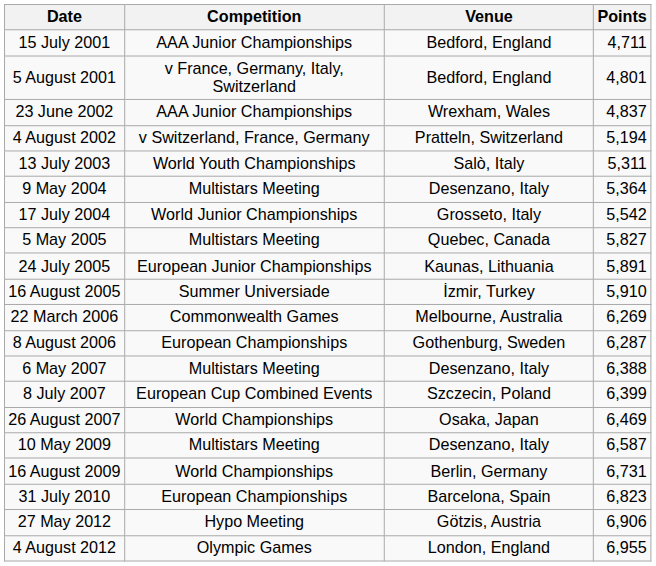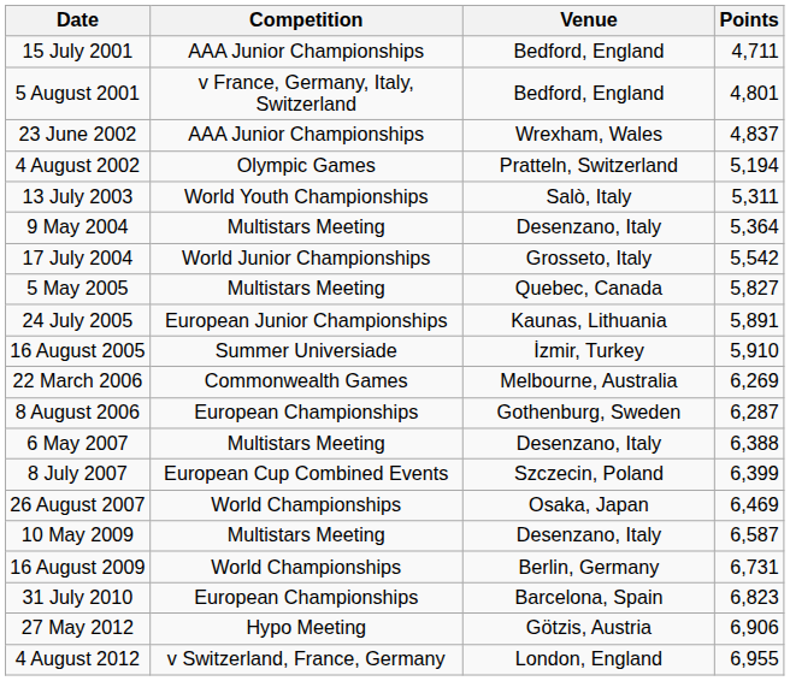4 August 2002 | Competition: v Switzerland, France, Germany -> Olympic Games
4 August 2012 | Competition: Olympic Games -> v Switzerland, France, Germany
